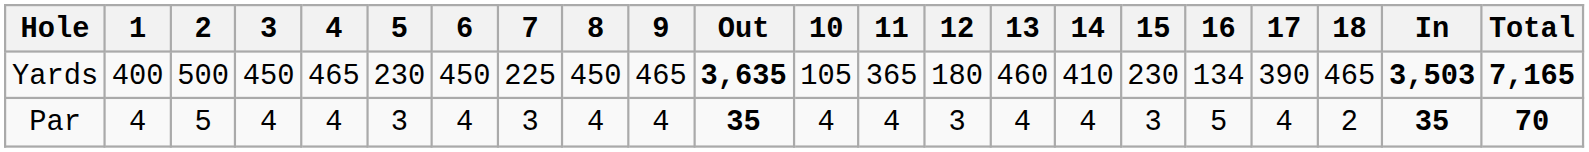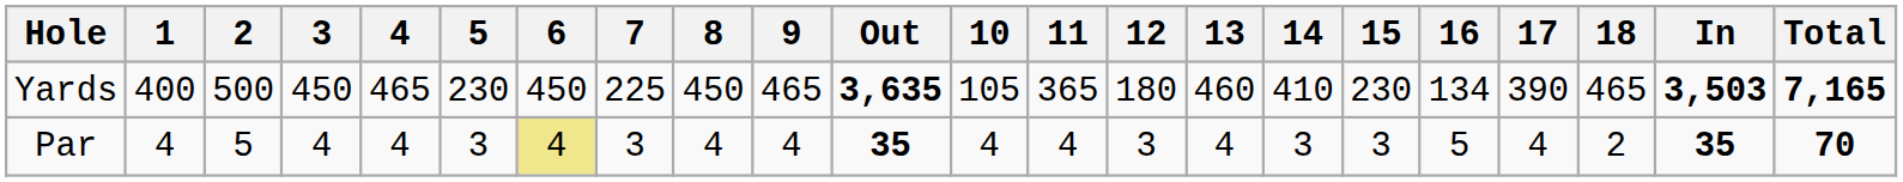Par | 6: no background -> khaki background
Par | 14: 4 -> 3
